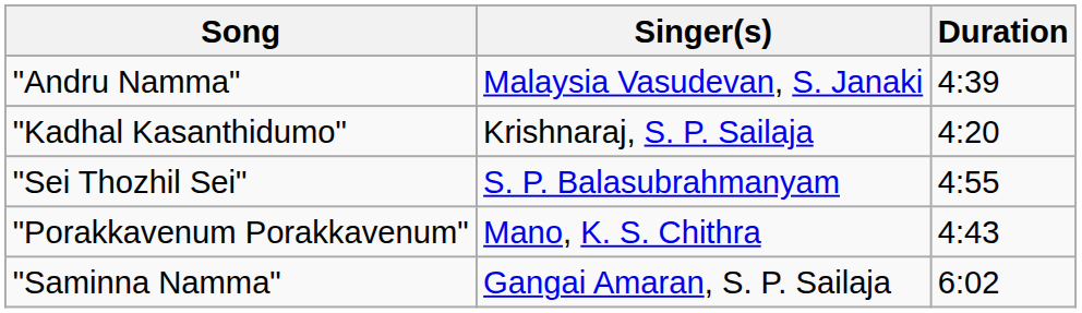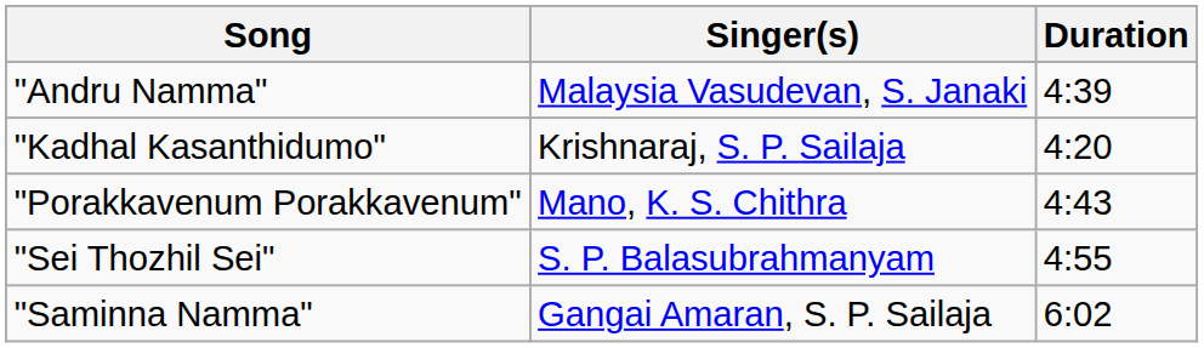rows swapped: "Porakkavenum Porakkavenum" <-> "Sei Thozhil Sei"
